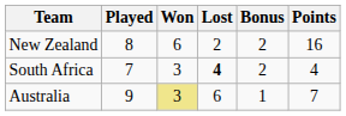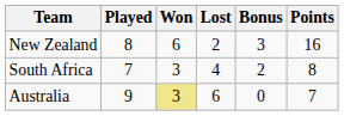New Zealand | Bonus: 2 -> 3
South Africa | Lost: bold -> normal
South Africa | Points: 4 -> 8
Australia | Bonus: 1 -> 0
